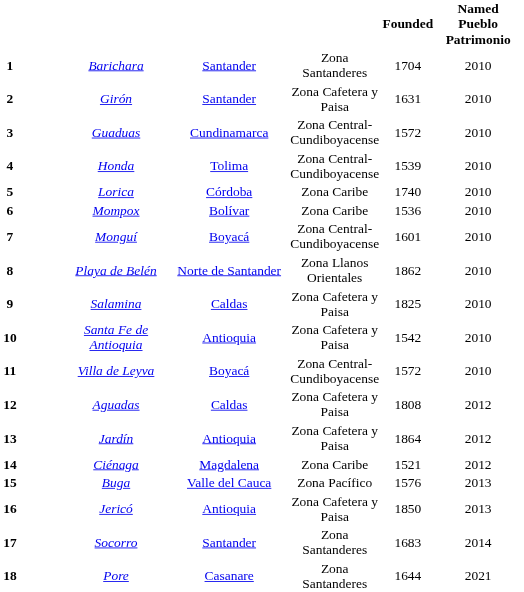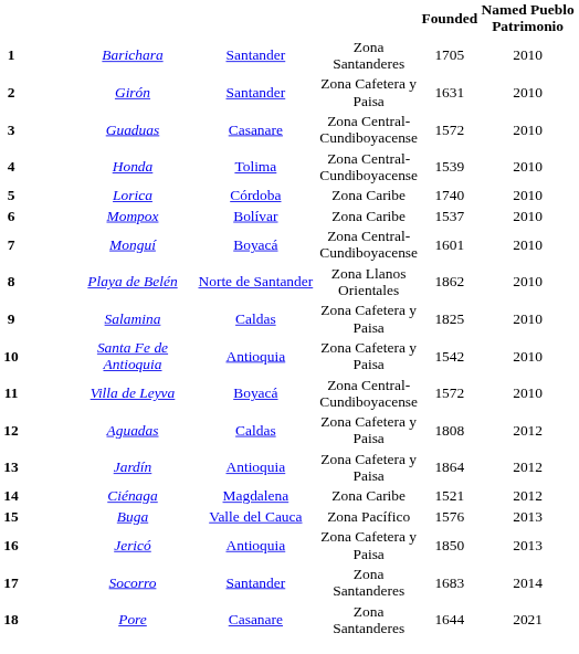Barichara | Founded: 1704 -> 1705
Guaduas | column 4: Cundinamarca -> Casanare
Mompox | Founded: 1536 -> 1537
